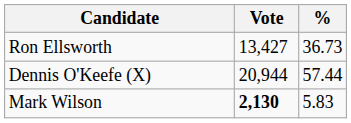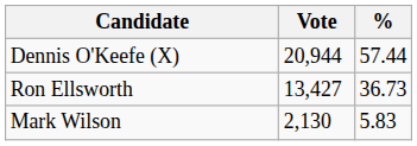rows swapped: Dennis O'Keefe (X) <-> Ron Ellsworth
Mark Wilson | Vote: bold -> normal
